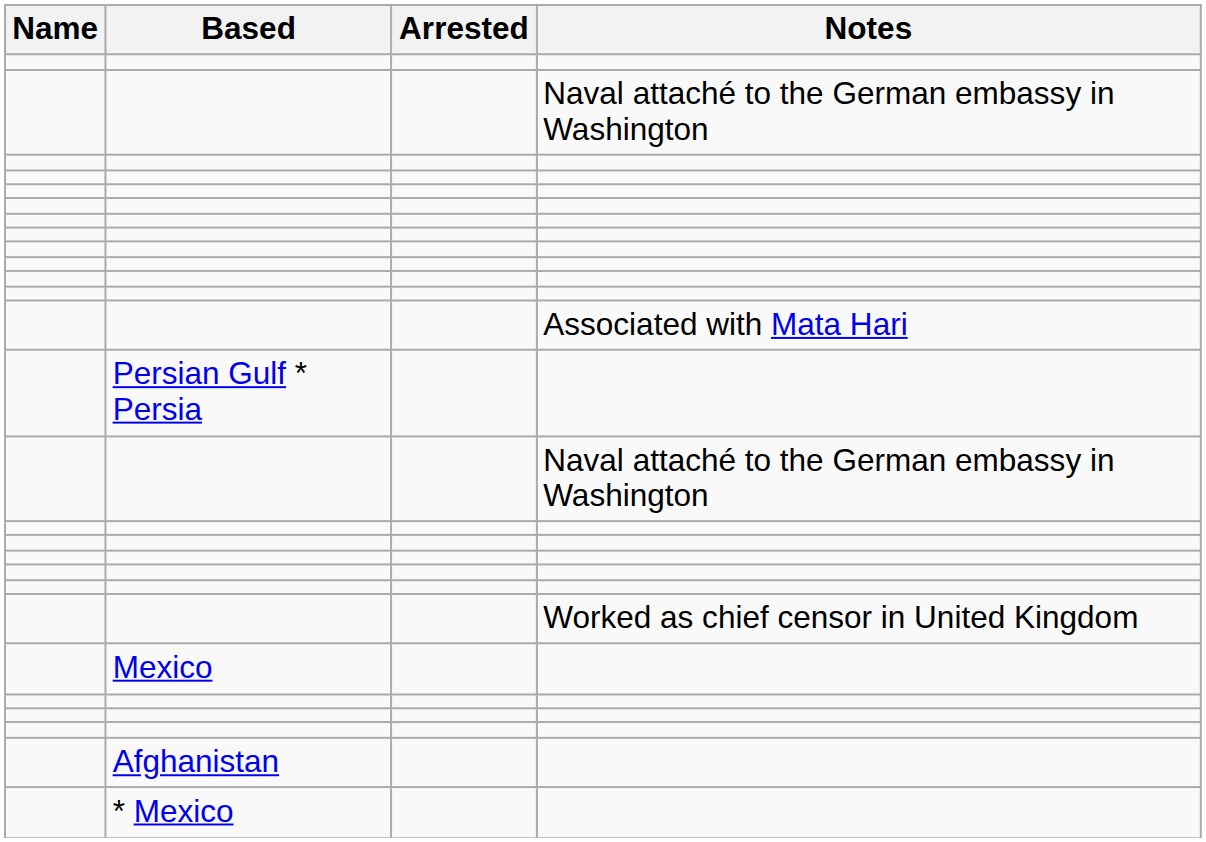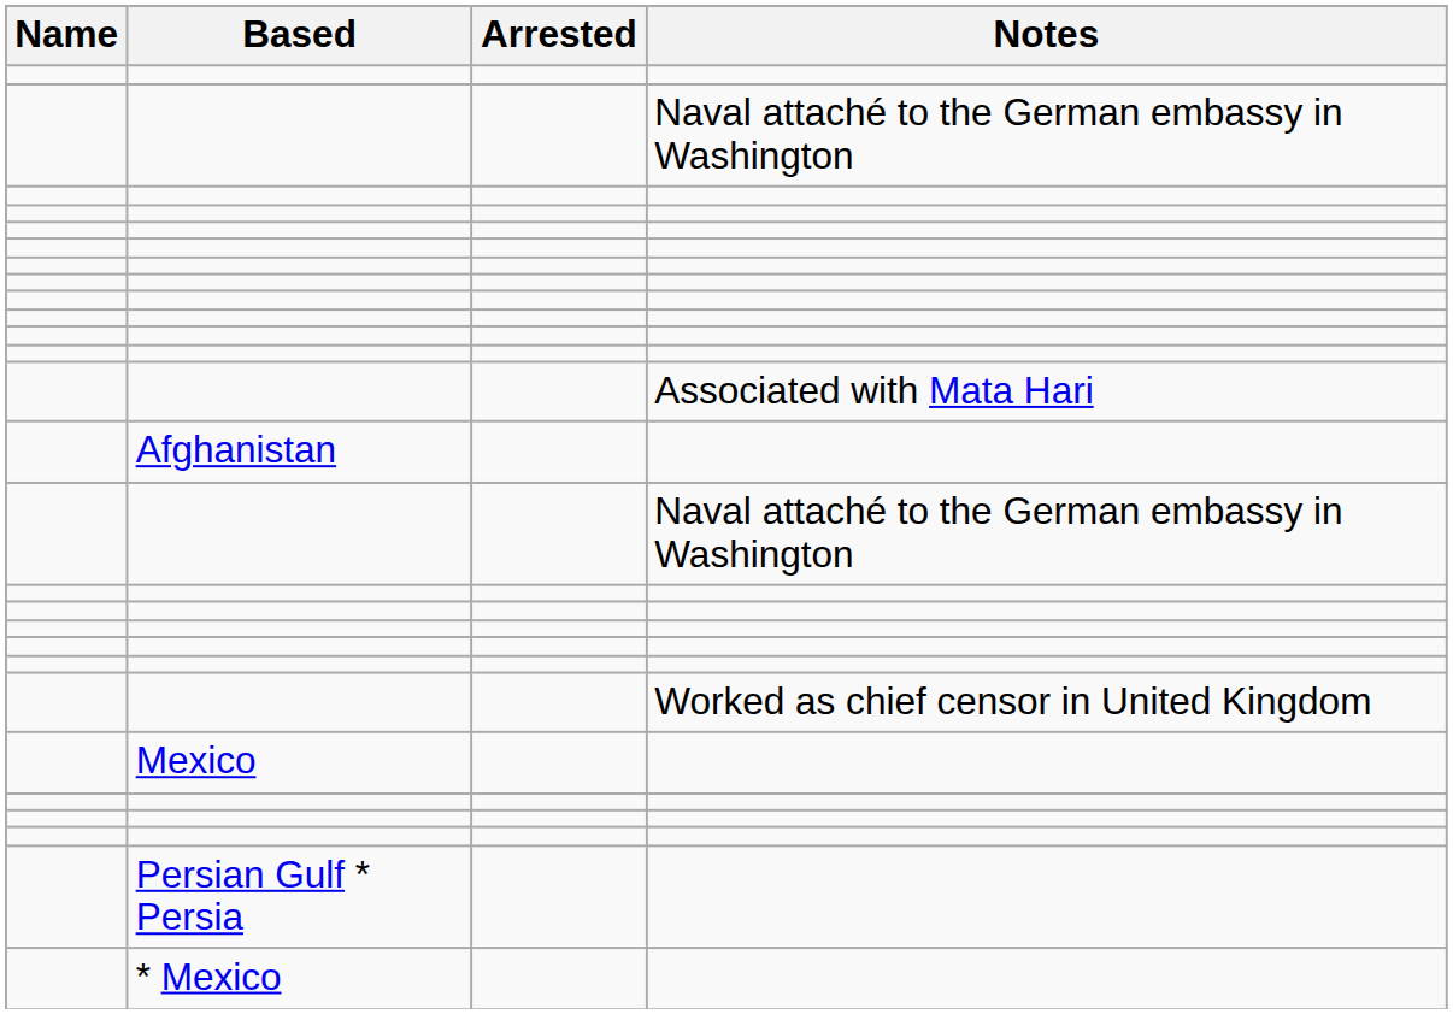rows swapped: Afghanistan <-> Persian Gulf * Persia
